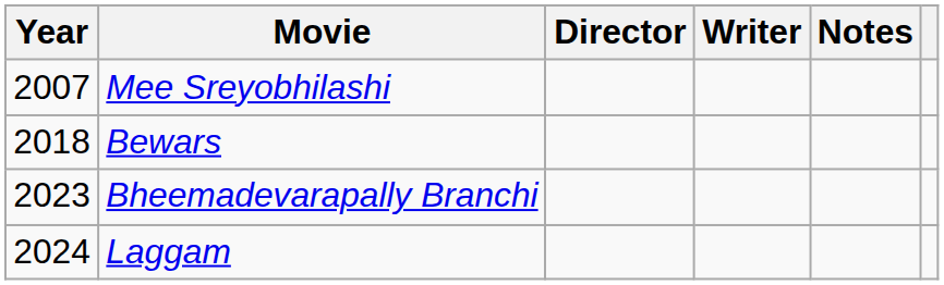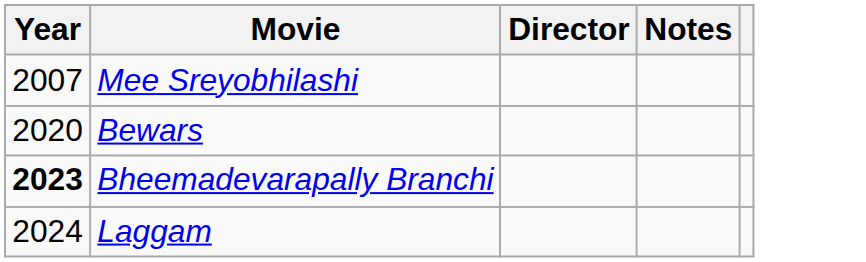- column: Writer
Bewars | Year: 2018 -> 2020
Bheemadevarapally Branchi | Year: normal -> bold
